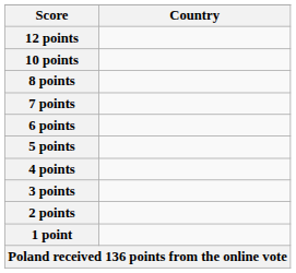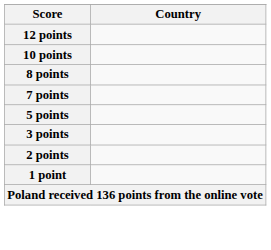- row: 6 points
- row: 4 points
